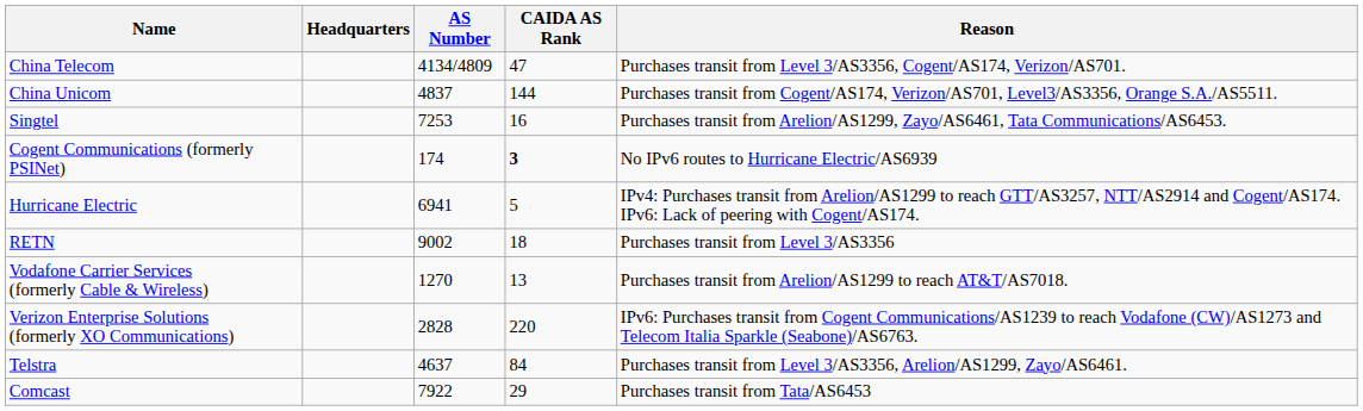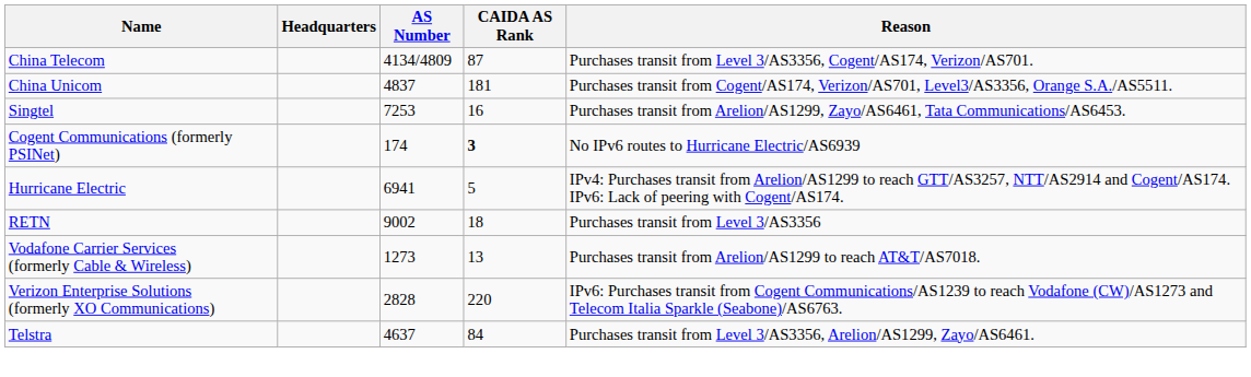China Telecom | CAIDA AS Rank: 47 -> 87
China Unicom | CAIDA AS Rank: 144 -> 181
Vodafone Carrier Services (formerly Cable & Wireless) | AS Number: 1270 -> 1273
- row: Comcast | 7922 | 29 | Purchases transit from Tata/AS6453
